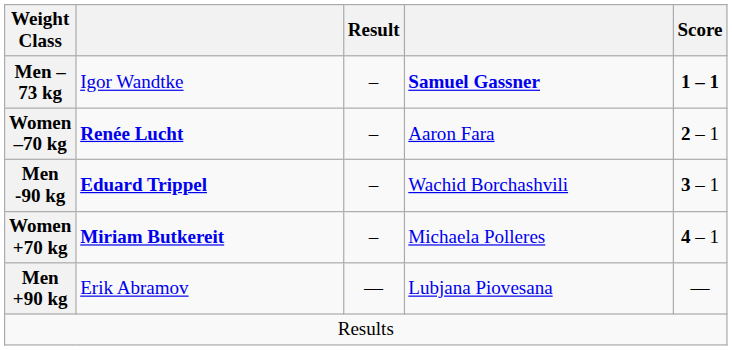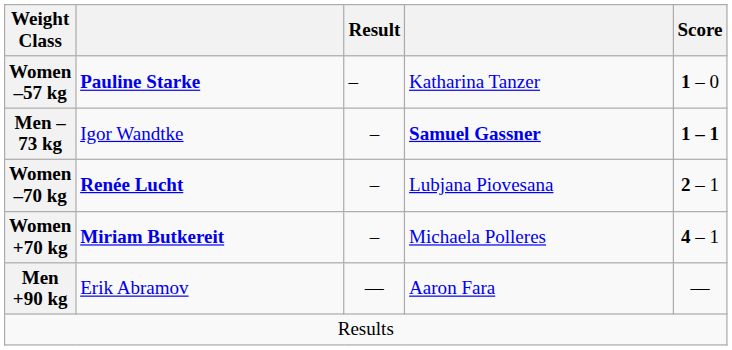+ row: Women –57 kg | Pauline Starke | – | Katharina Tanzer | 1 – 0
Women –70 kg | column 4: Aaron Fara -> Lubjana Piovesana
- row: Men -90 kg | Eduard Trippel | – | Wachid Borchashvili | 3 – 1
Men +90 kg | column 4: Lubjana Piovesana -> Aaron Fara
